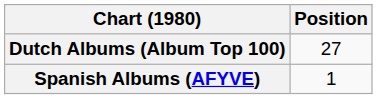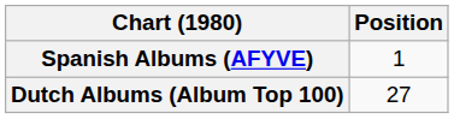rows swapped: Dutch Albums (Album Top 100) <-> Spanish Albums (AFYVE)
